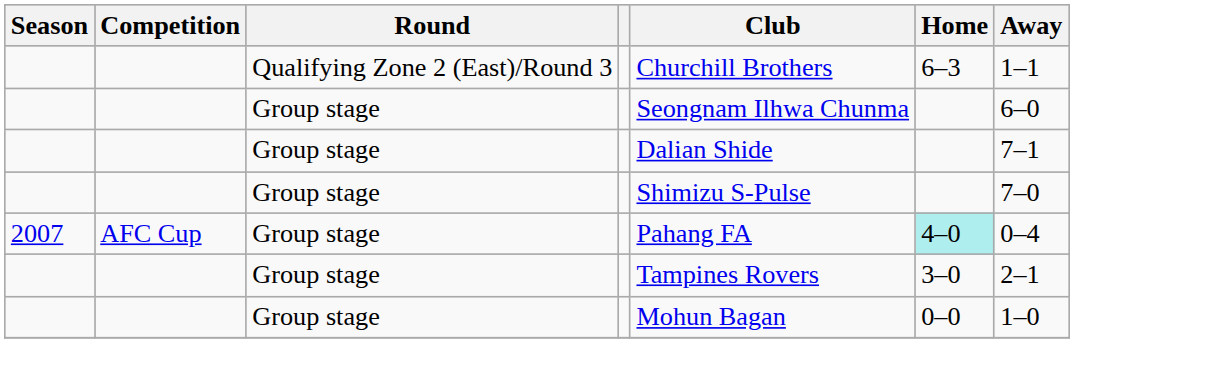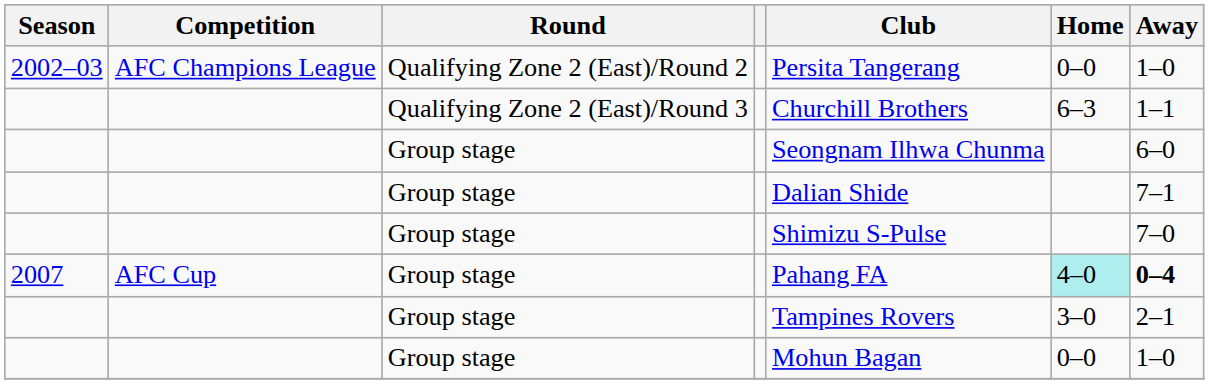+ row: 2002–03 | AFC Champions League | Qualifying Zone 2 (East)/Round 2 | Persita Tangerang | 0–0 | 1–0
2007 | Away: normal -> bold
